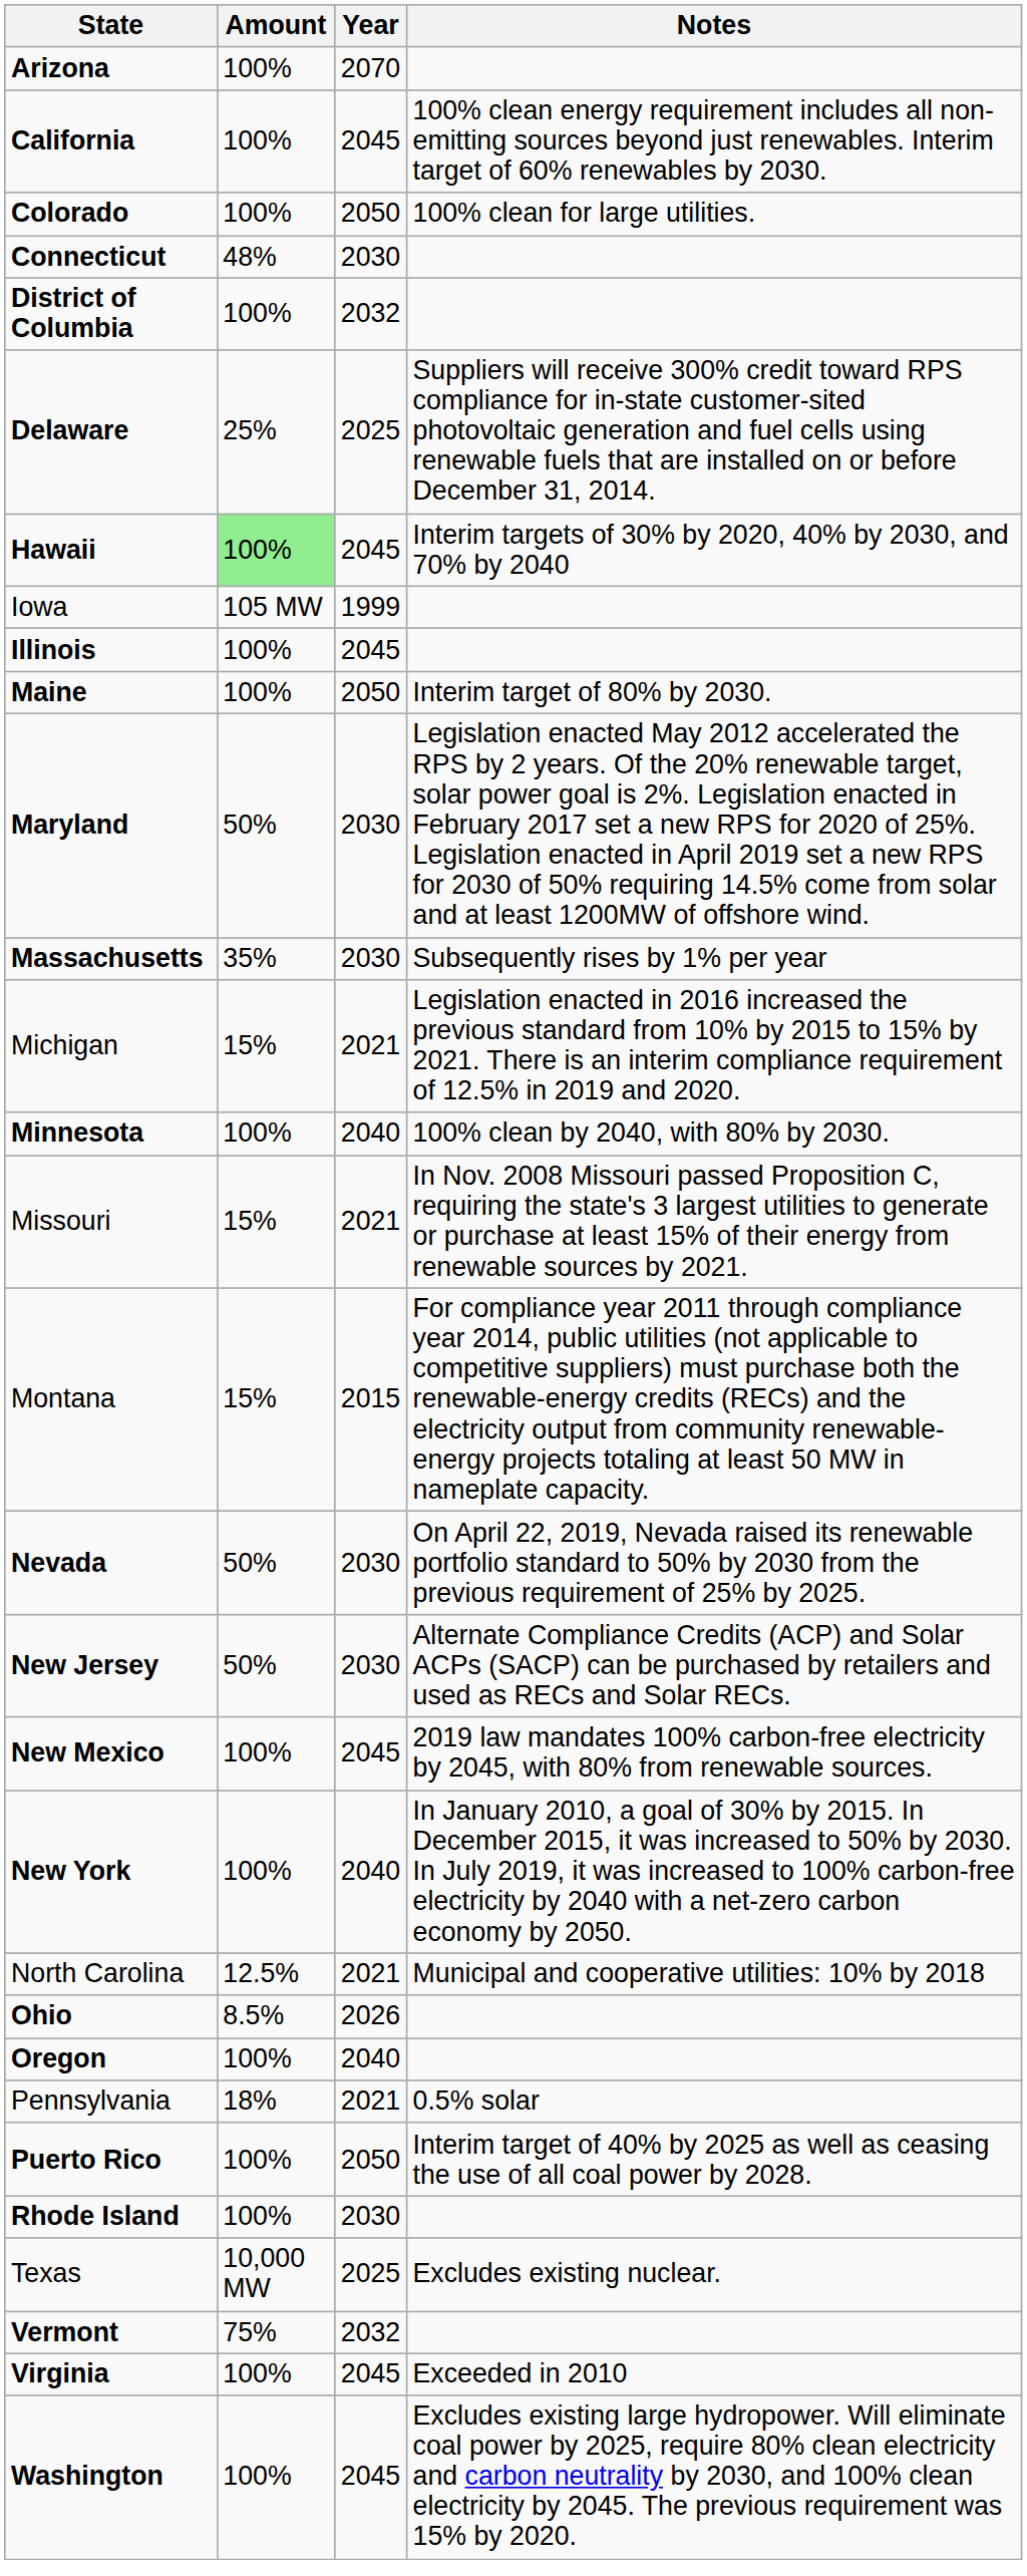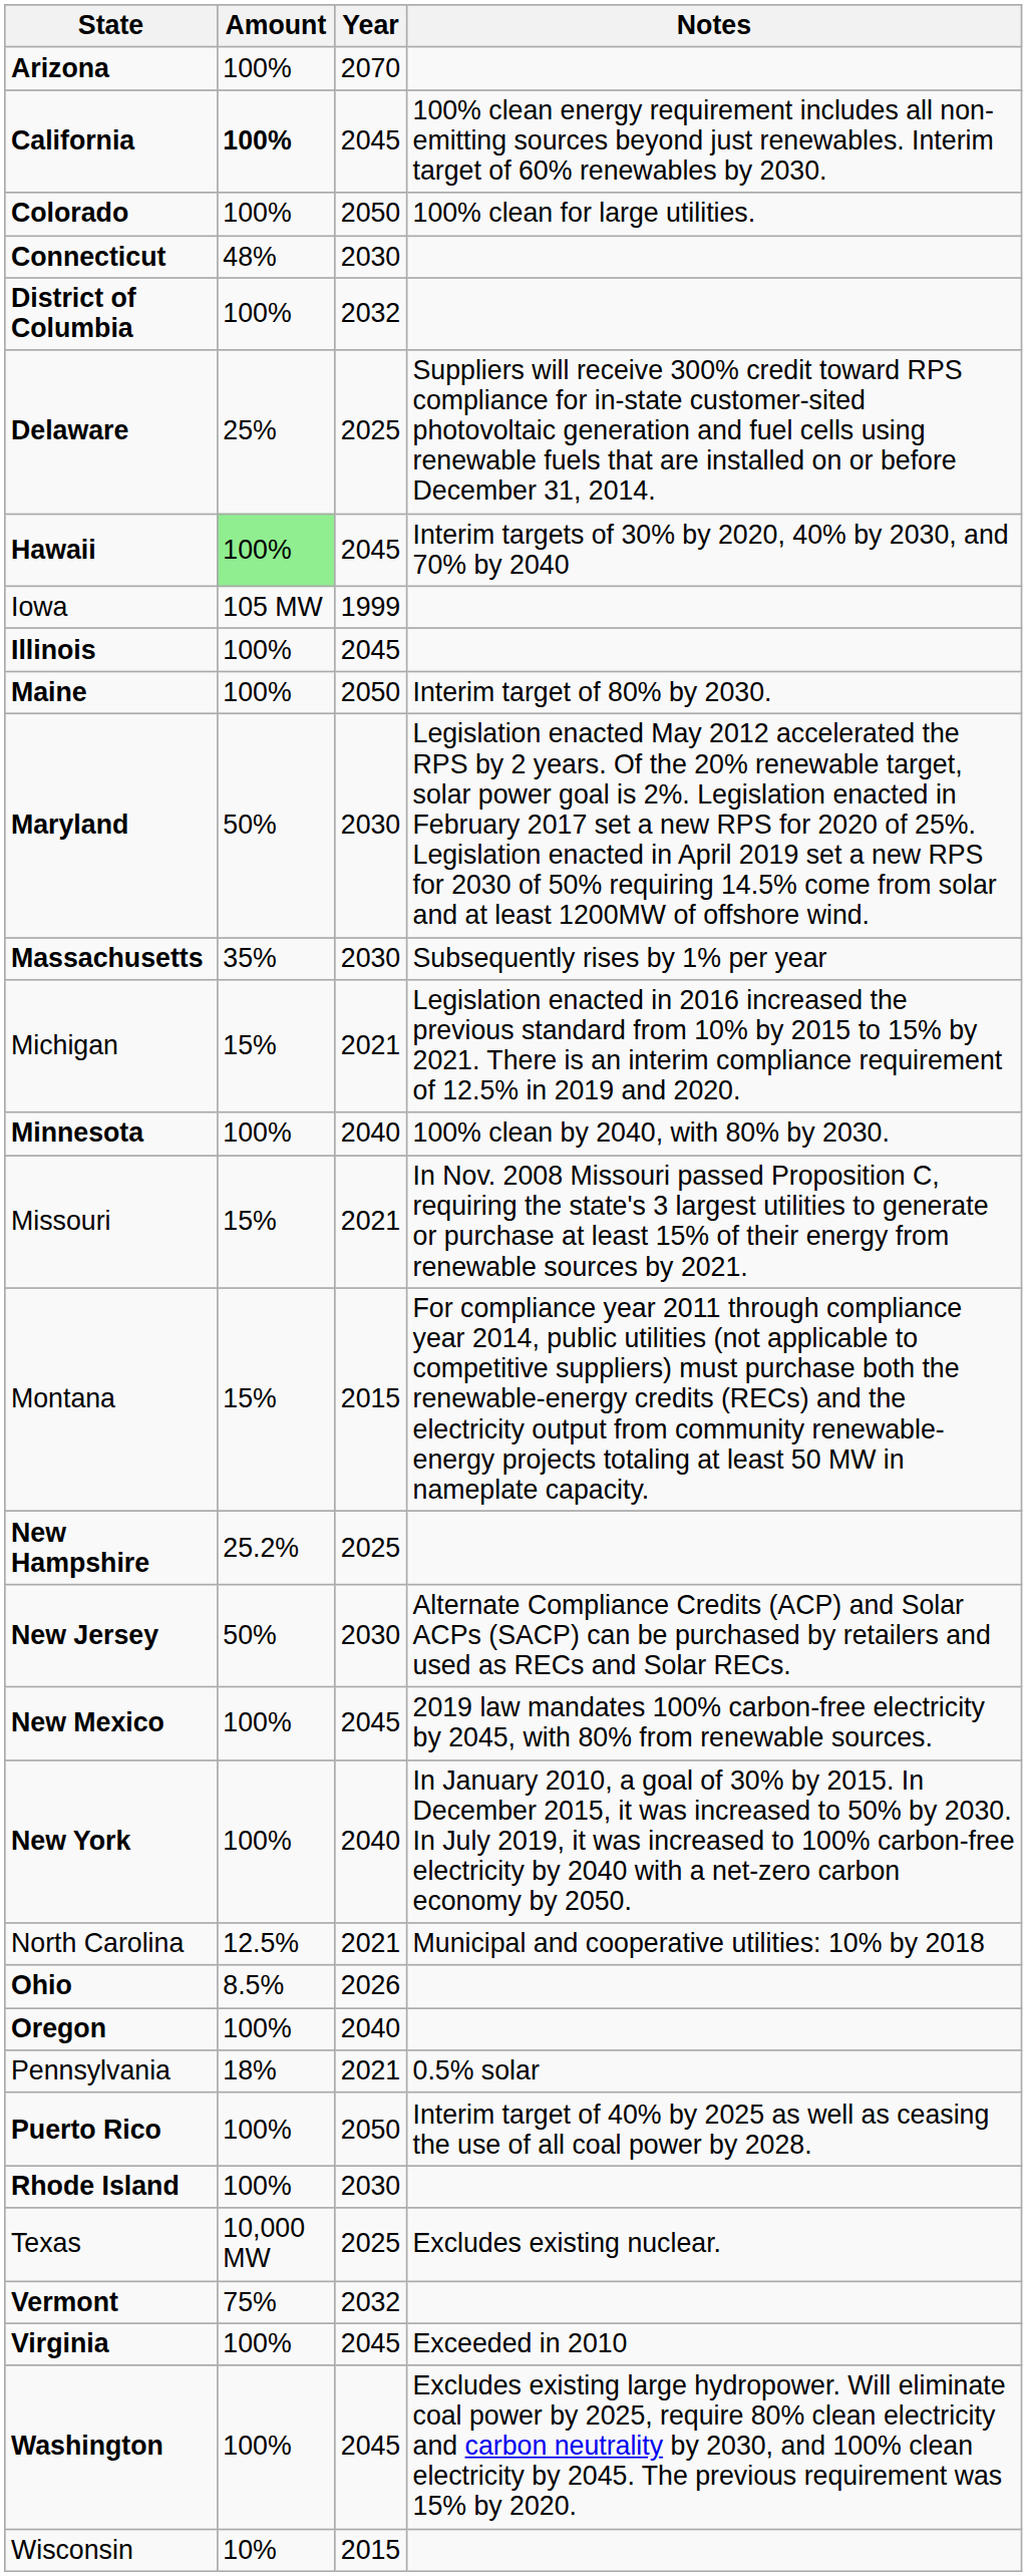California | Amount: normal -> bold
- row: Nevada | 50% | 2030 | On April 22, 2019, Nevada raised its renewable portfolio standard to 50% by 2030 from the previous requirement of 25% by 2025.
+ row: New Hampshire | 25.2% | 2025
+ row: Wisconsin | 10% | 2015
